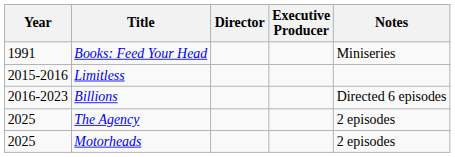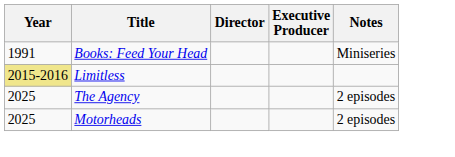Limitless | Year: no background -> khaki background
- row: 2016-2023 | Billions | Directed 6 episodes
